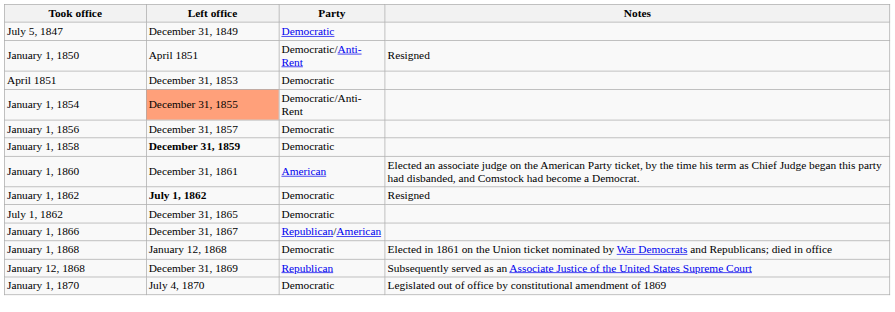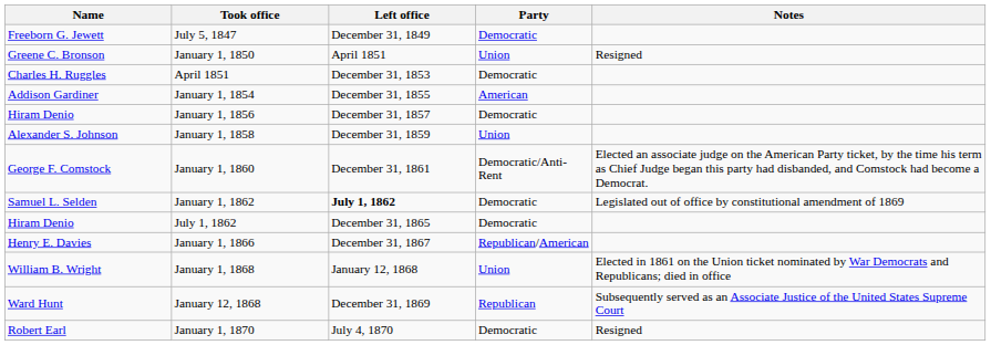+ column: Name | Freeborn G. Jewett | Greene C. Bronson | Charles H. Ruggles | Addison Gardiner | Hiram Denio | Alexander S. Johnson | George F. Comstock | Samuel L. Selden | Hiram Denio | Henry E. Davies | William B. Wright | Ward Hunt | Robert Earl
January 1, 1850 | Party: Democratic/Anti-Rent -> Union
January 1, 1854 | Left office: lightsalmon background -> no background
January 1, 1854 | Party: Democratic/Anti-Rent -> American
January 1, 1858 | Left office: bold -> normal
January 1, 1858 | Party: Democratic -> Union
January 1, 1860 | Party: American -> Democratic/Anti-Rent
January 1, 1862 | Notes: Resigned -> Legislated out of office by constitutional amendment of 1869
January 1, 1868 | Party: Democratic -> Union
January 1, 1870 | Notes: Legislated out of office by constitutional amendment of 1869 -> Resigned
